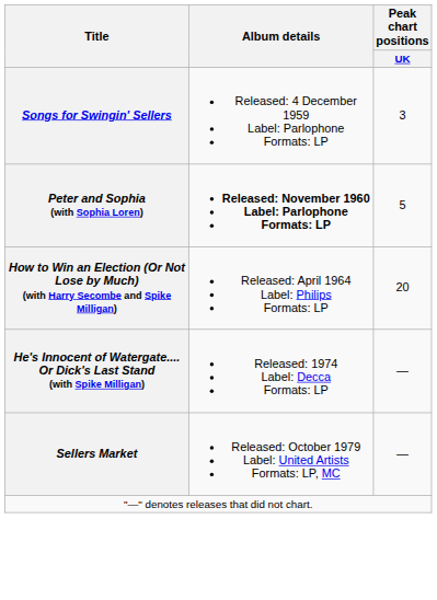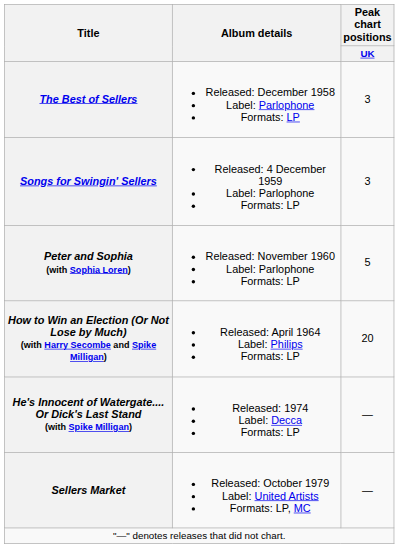+ row: The Best of Sellers | Released: December 1958 Label: Parlophone Formats: LP | 3
Peter and Sophia (with Sophia Loren) | Album details: bold -> normal
